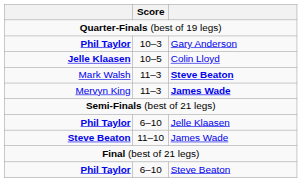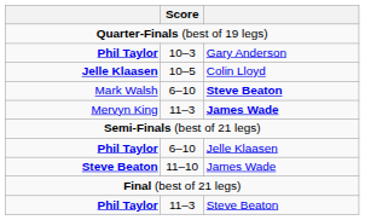Mark Walsh | Score: 11–3 -> 6–10
Phil Taylor / Steve Beaton | Score: 6–10 -> 11–3
